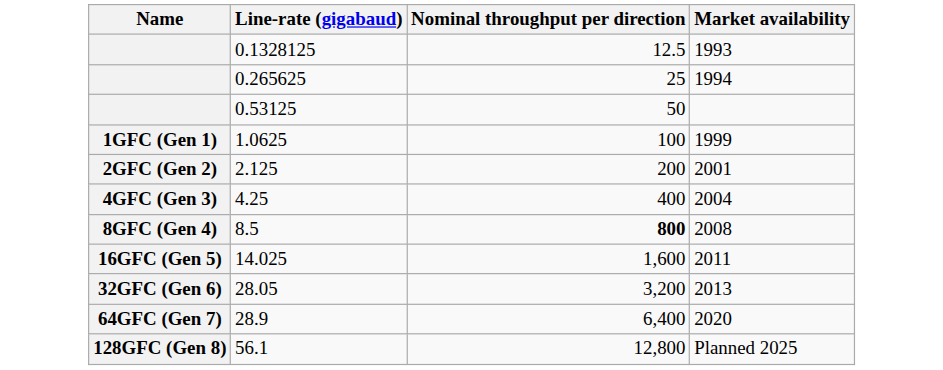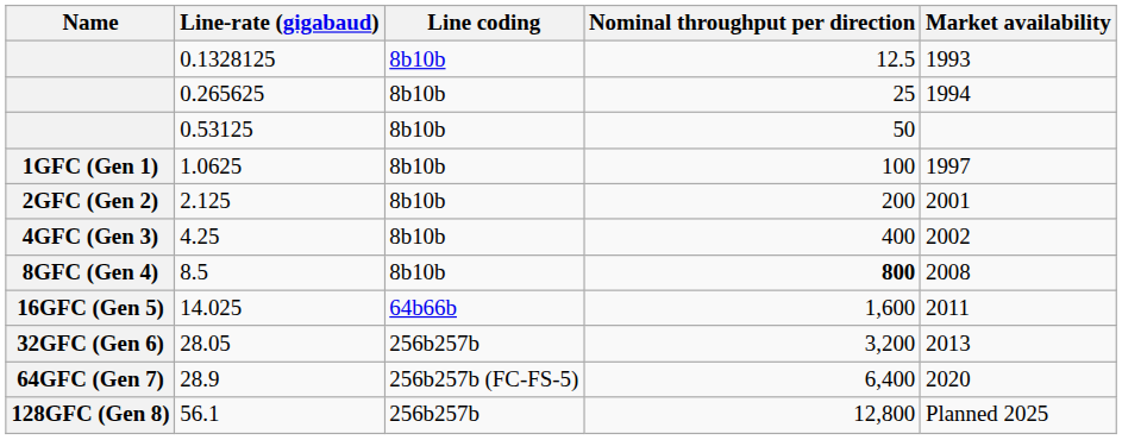+ column: Line coding | 8b10b | 8b10b | 8b10b | 8b10b | 8b10b | 8b10b | 8b10b | 64b66b | 256b257b | 256b257b (FC-FS-5) | 256b257b
1.0625 | Market availability: 1999 -> 1997
4.25 | Market availability: 2004 -> 2002
